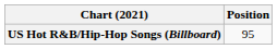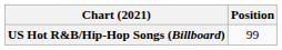US Hot R&B/Hip-Hop Songs (Billboard) | Position: 95 -> 99
